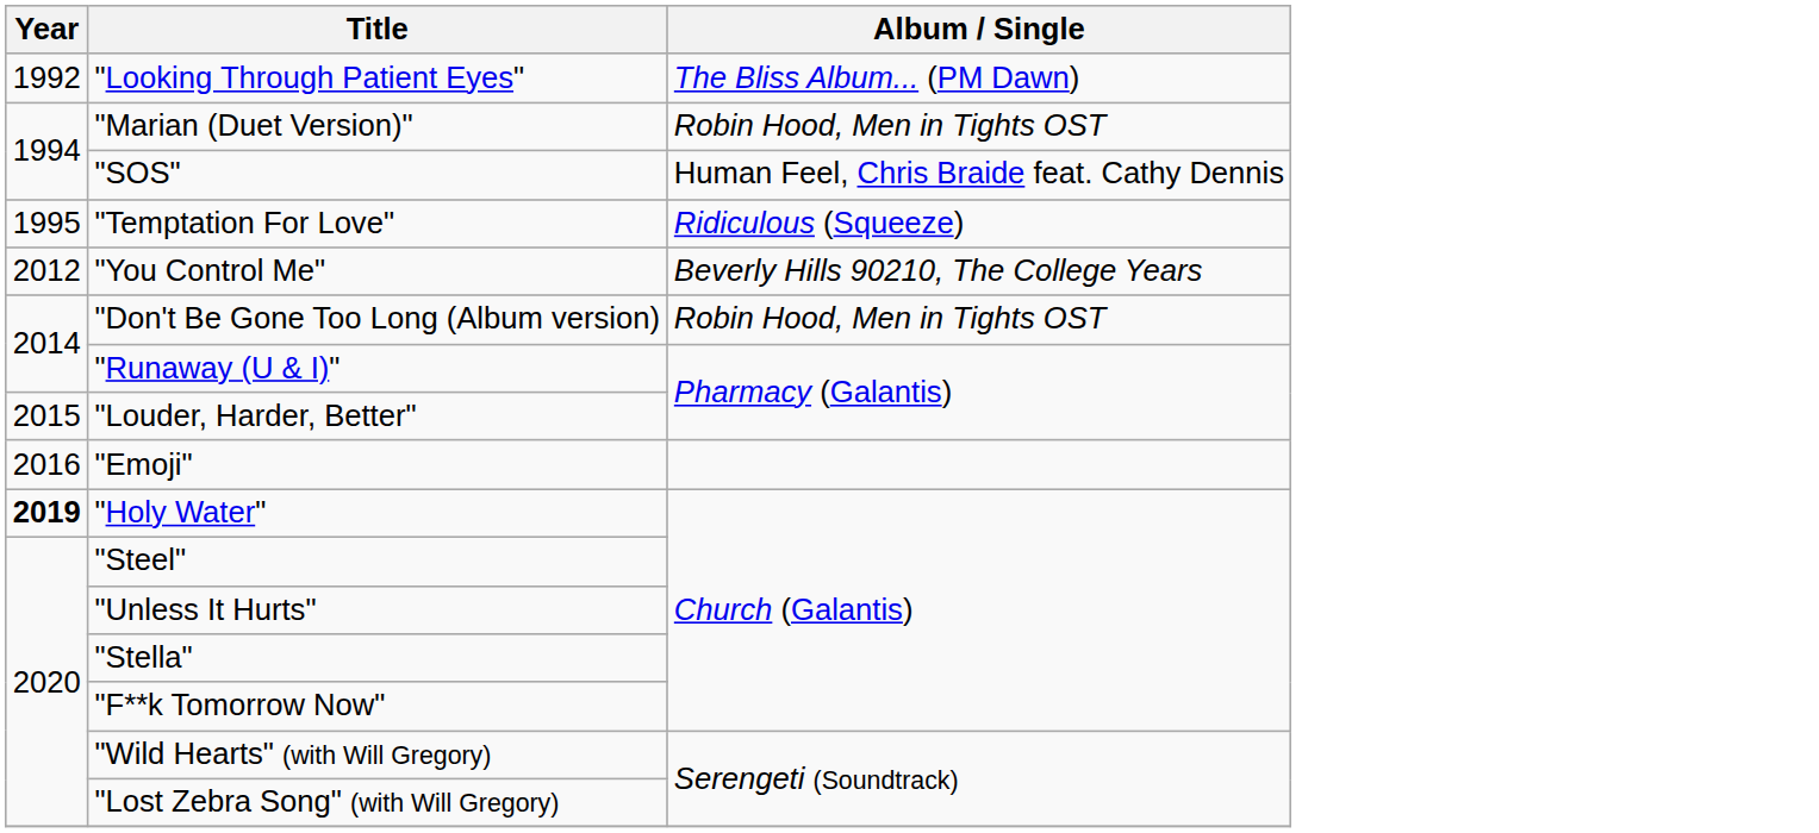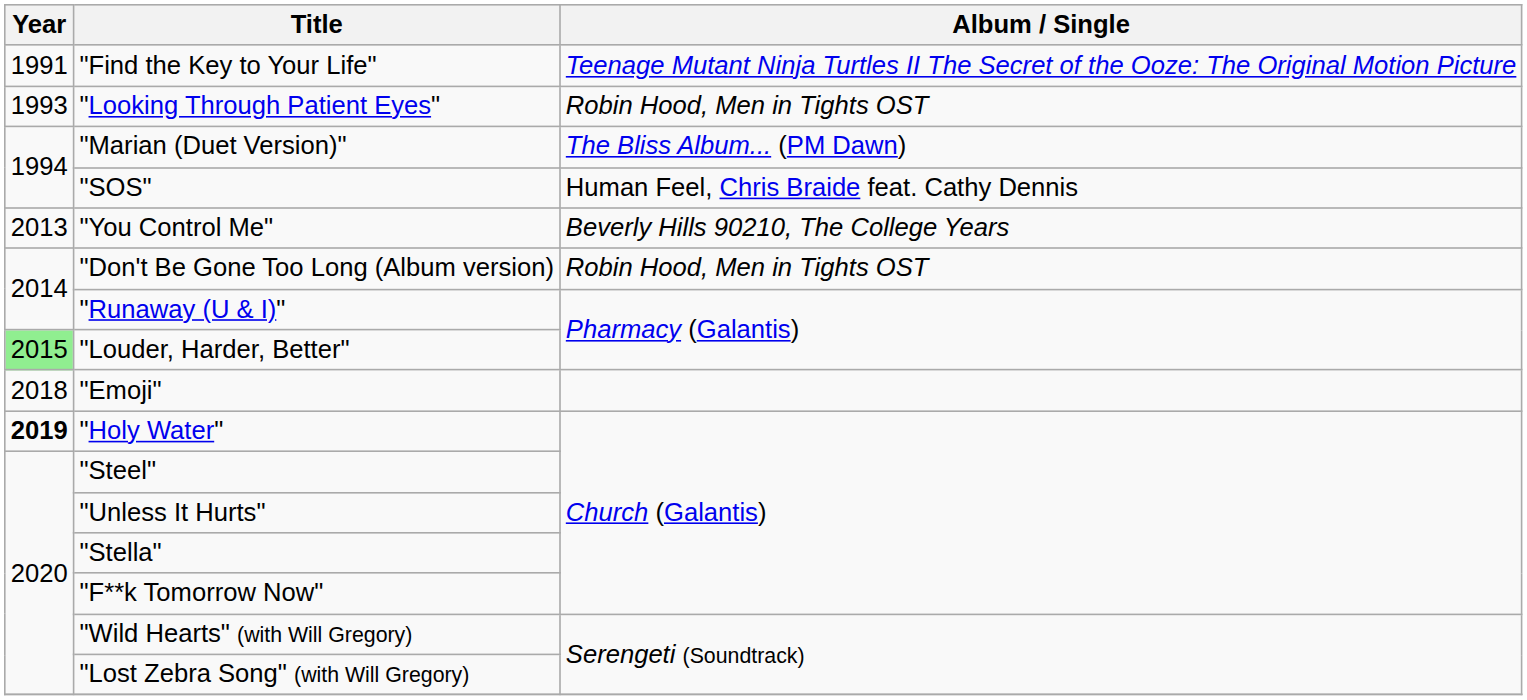+ row: 1991 | "Find the Key to Your Life" | Teenage Mutant Ninja Turtles II The Secret of the Ooze: The Original Motion Picture
"Looking Through Patient Eyes" | Year: 1992 -> 1993
"Looking Through Patient Eyes" | Album / Single: The Bliss Album... (PM Dawn) -> Robin Hood, Men in Tights OST
"Marian (Duet Version)" | Album / Single: Robin Hood, Men in Tights OST -> The Bliss Album... (PM Dawn)
- row: 1995 | "Temptation For Love" | Ridiculous (Squeeze)
"You Control Me" | Year: 2012 -> 2013
"Louder, Harder, Better" | Year: no background -> lightgreen background
"Emoji" | Year: 2016 -> 2018
